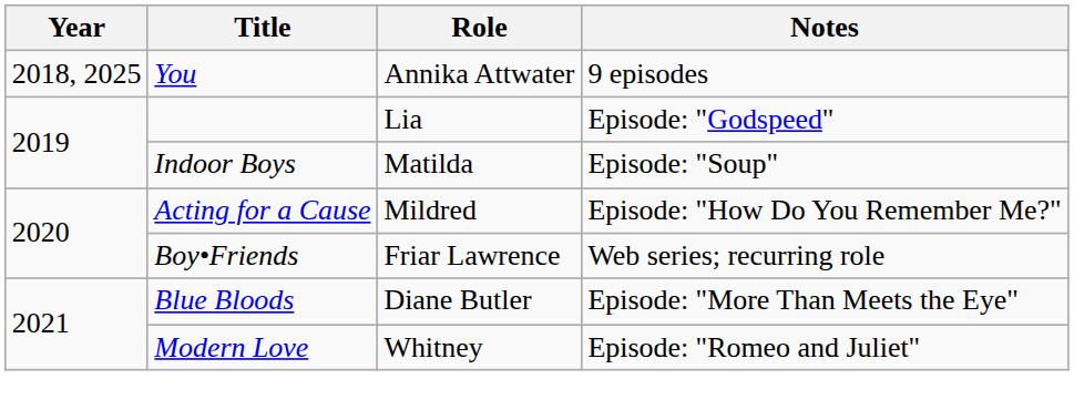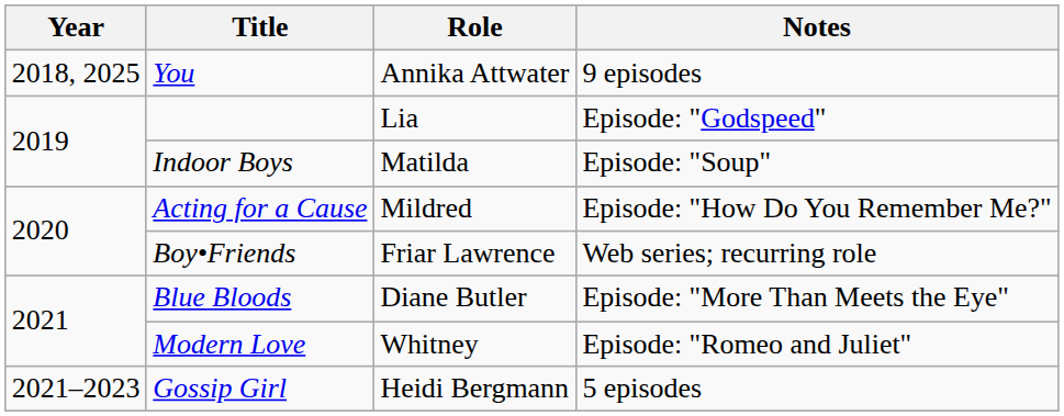+ row: 2021–2023 | Gossip Girl | Heidi Bergmann | 5 episodes
